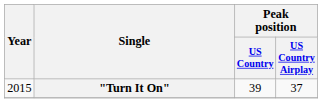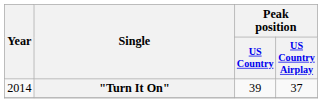"Turn It On" | Year: 2015 -> 2014
